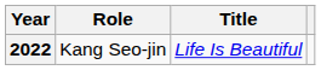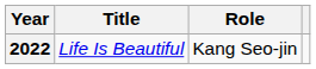columns swapped: Title <-> Role
